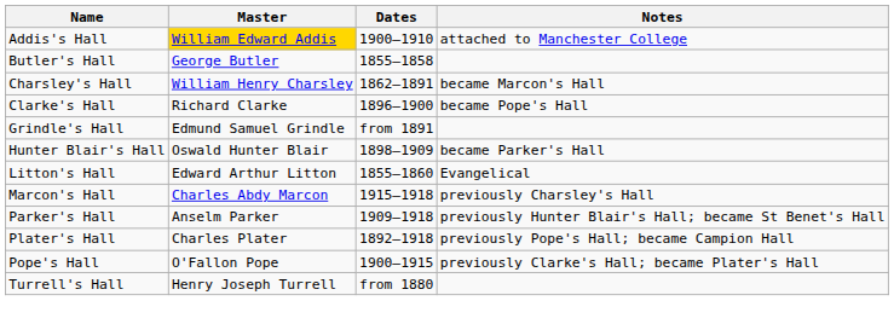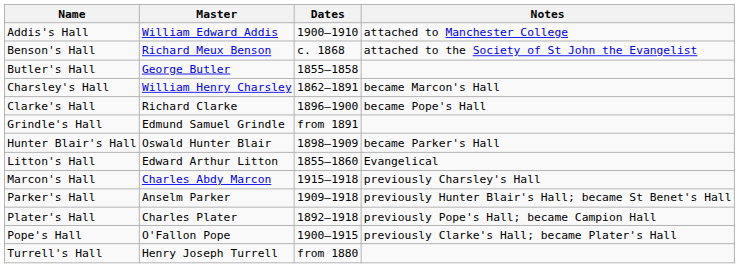Addis's Hall | Master: gold background -> no background
+ row: Benson's Hall | Richard Meux Benson | c. 1868 | attached to the Society of St John the Evangelist
